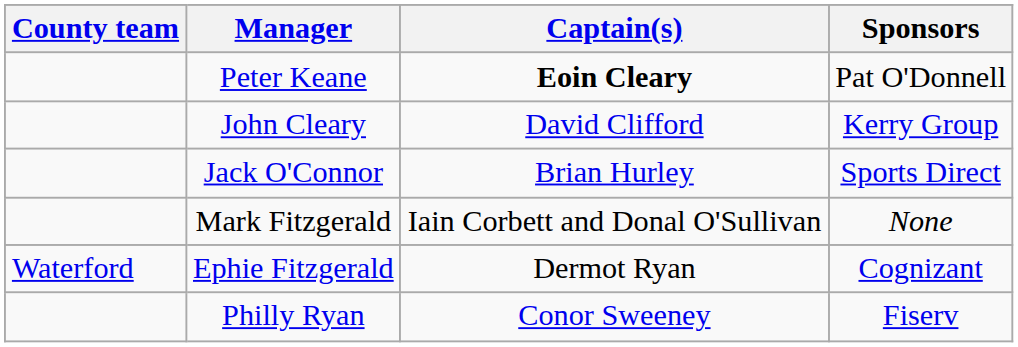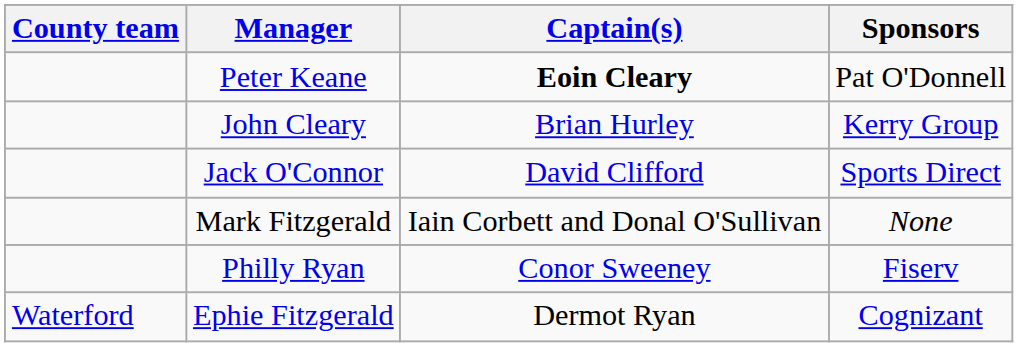John Cleary | Captain(s): David Clifford -> Brian Hurley
Jack O'Connor | Captain(s): Brian Hurley -> David Clifford
rows swapped: Philly Ryan <-> Ephie Fitzgerald
